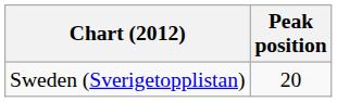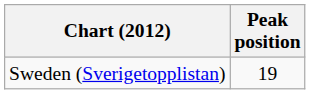Sweden (Sverigetopplistan) | Peak position: 20 -> 19
